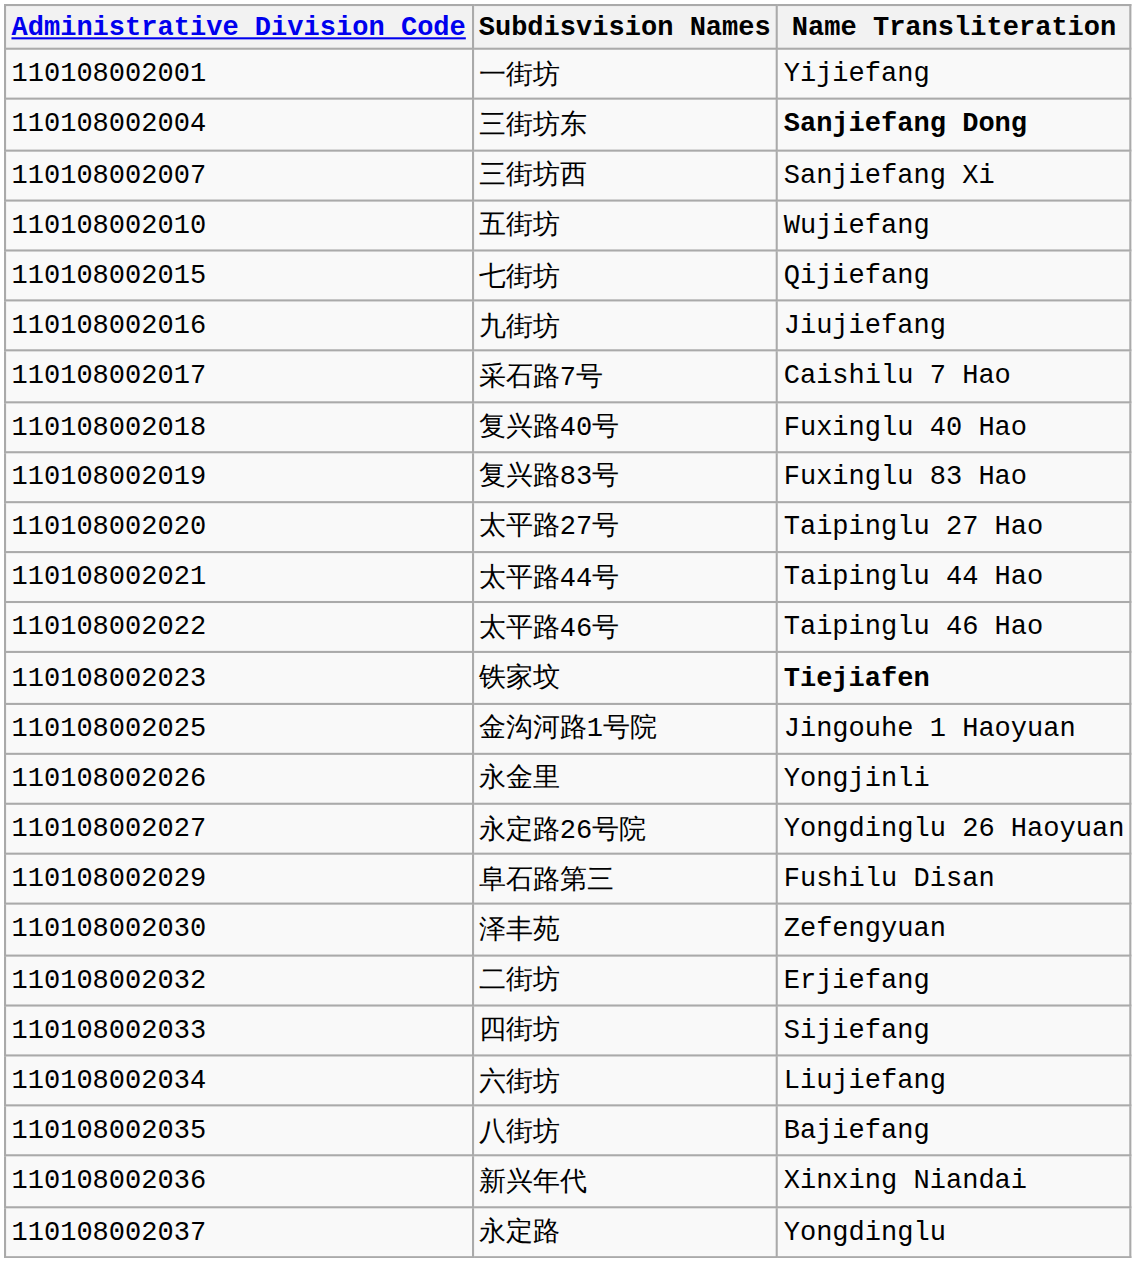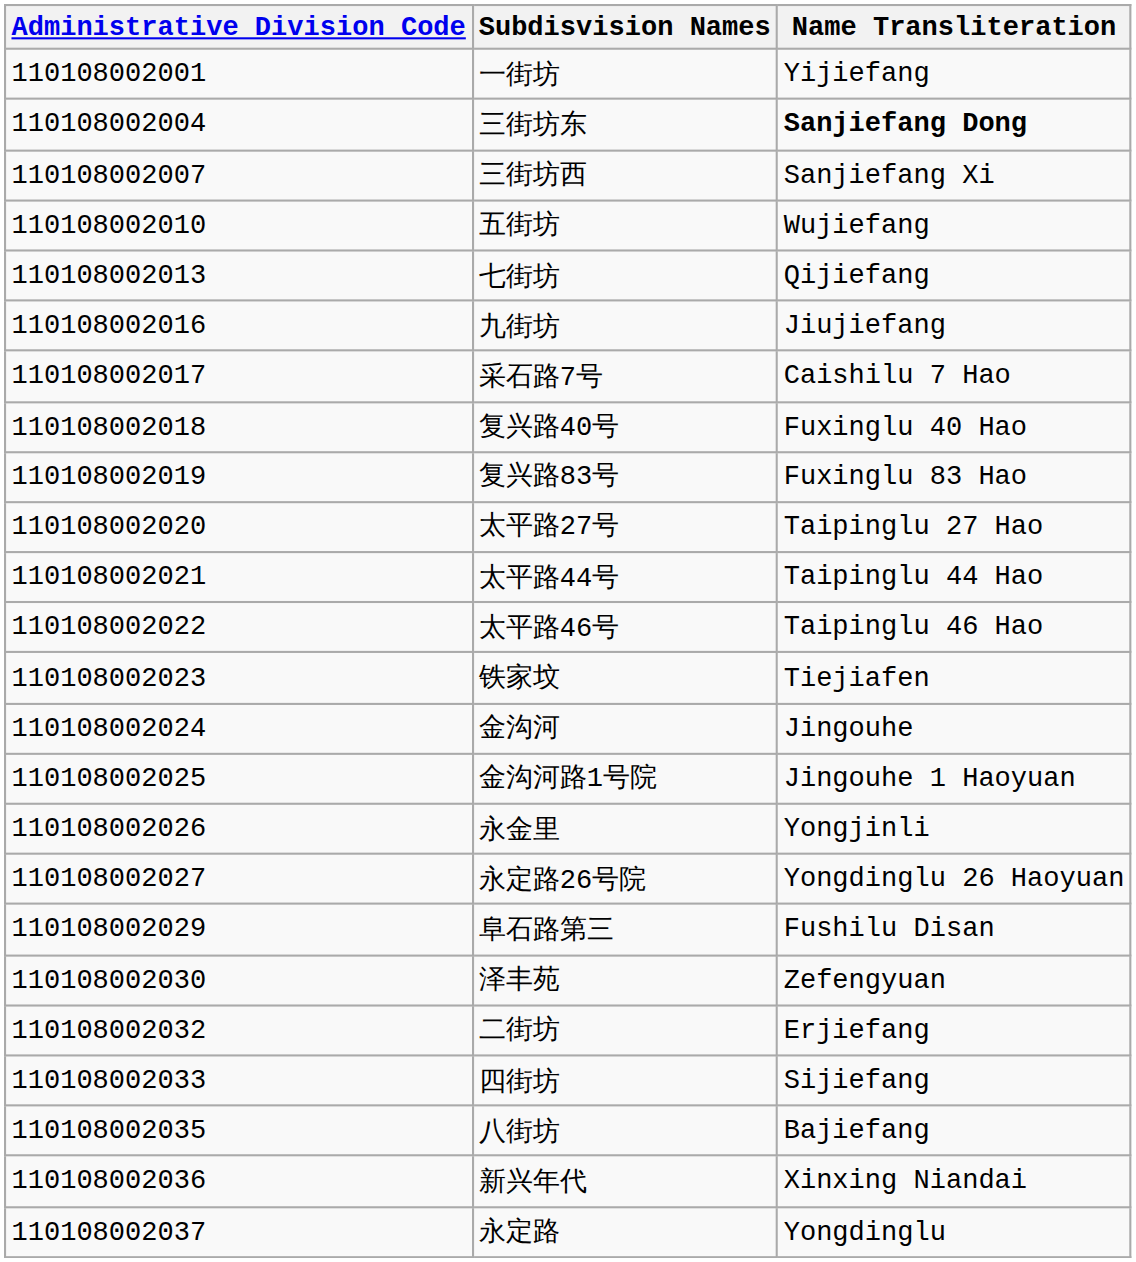七街坊 | Administrative Division Code: 110108002015 -> 110108002013
铁家坟 | Name Transliteration: bold -> normal
+ row: 110108002024 | 金沟河 | Jingouhe
- row: 110108002034 | 六街坊 | Liujiefang
